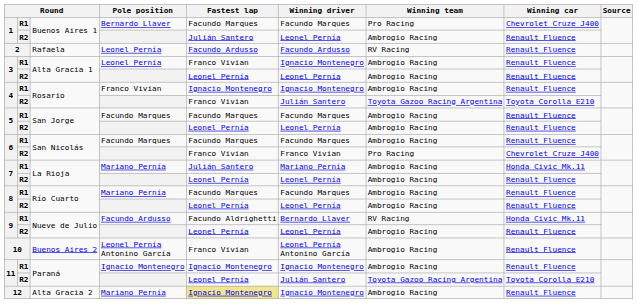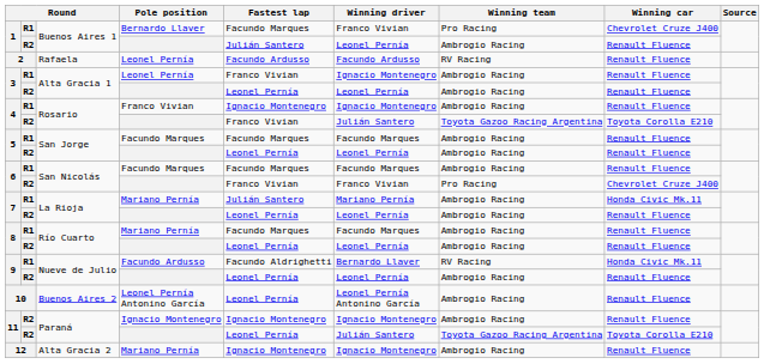1 / Bernardo Llaver | Winning driver: Facundo Marques -> Franco Vivian
10 | Fastest lap: Franco Vivian -> Leonel Pernía
11 / Ignacio Montenegro | column 2: R1 -> R2
12 | Fastest lap: khaki background -> no background
